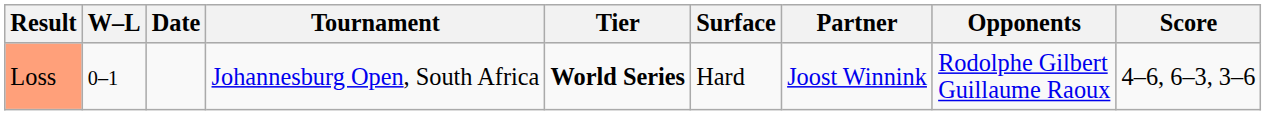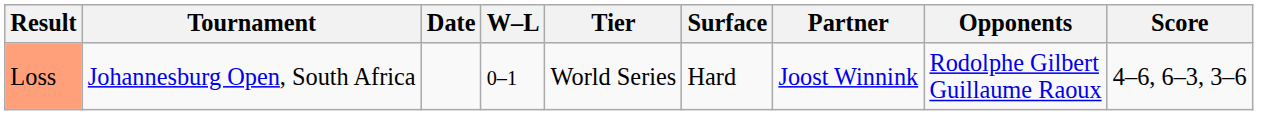columns swapped: W–L <-> Tournament
Loss | Tier: bold -> normal
